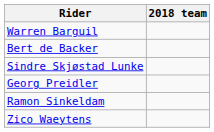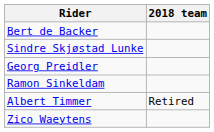- row: Warren Barguil
+ row: Albert Timmer | Retired
